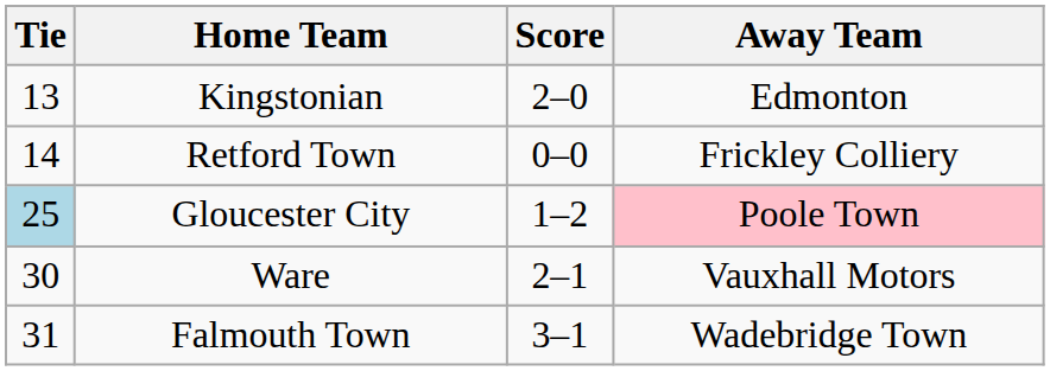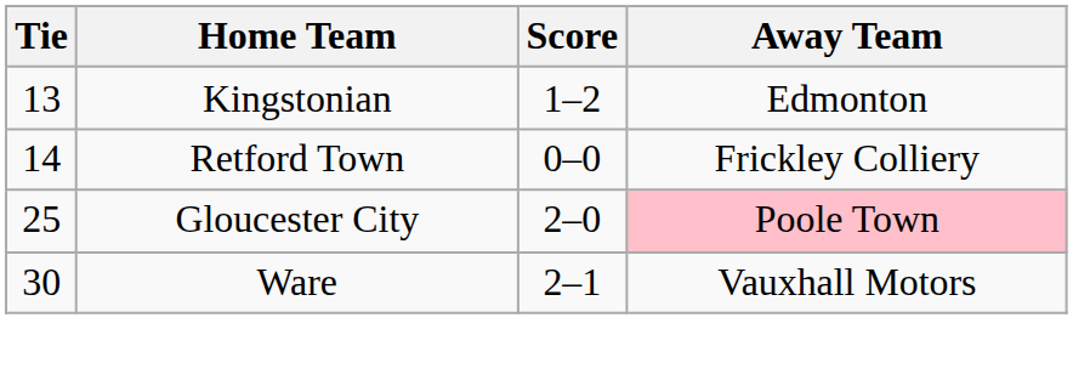Kingstonian | Score: 2–0 -> 1–2
Gloucester City | Tie: lightblue background -> no background
Gloucester City | Score: 1–2 -> 2–0
- row: 31 | Falmouth Town | 3–1 | Wadebridge Town
